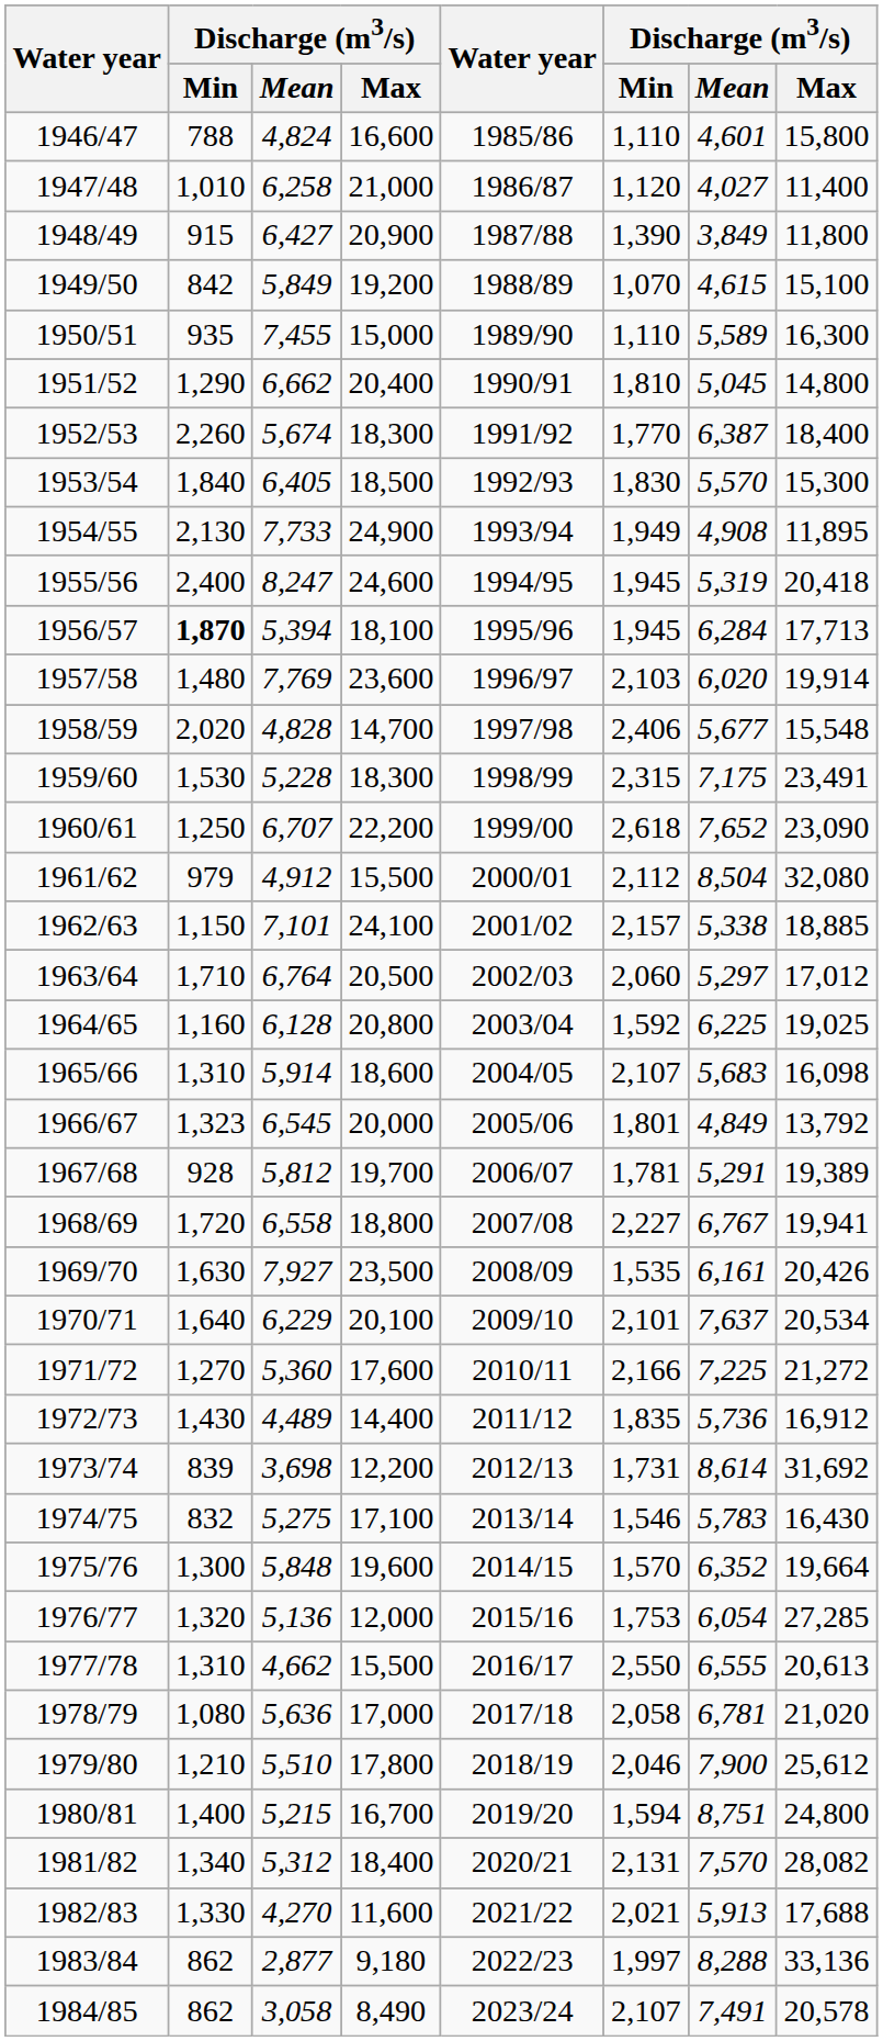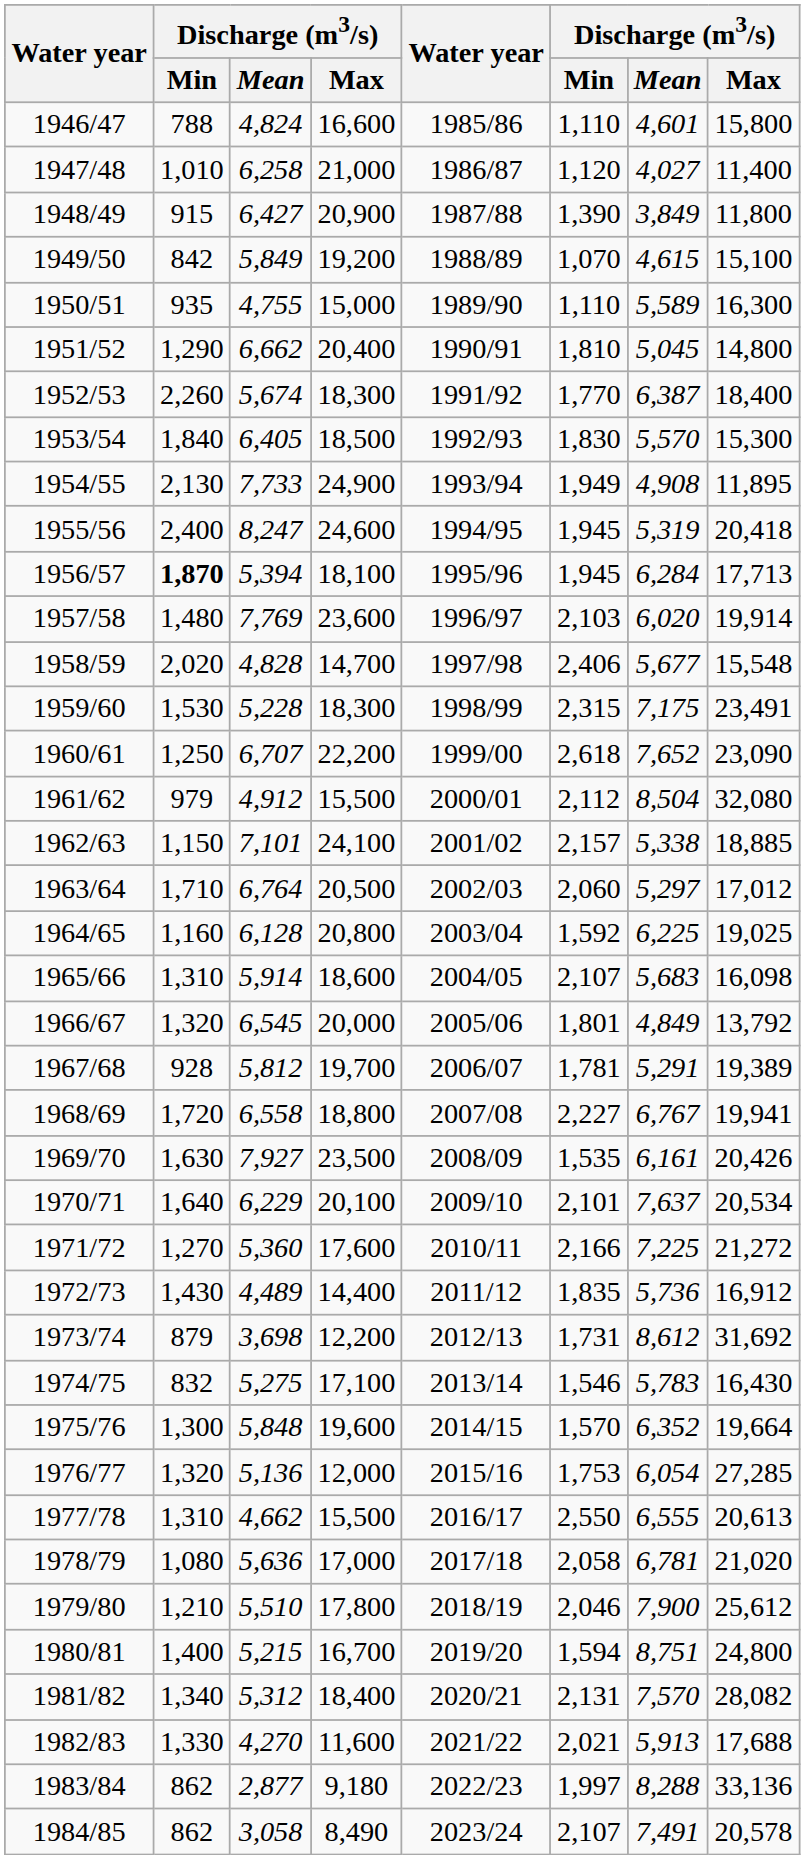1950/51 | column 3: 7,455 -> 4,755
1966/67 | column 2: 1,323 -> 1,320
1973/74 | column 2: 839 -> 879
1973/74 | column 7: 8,614 -> 8,612
